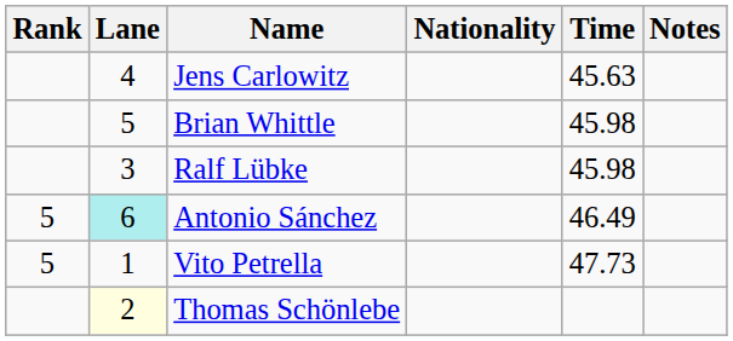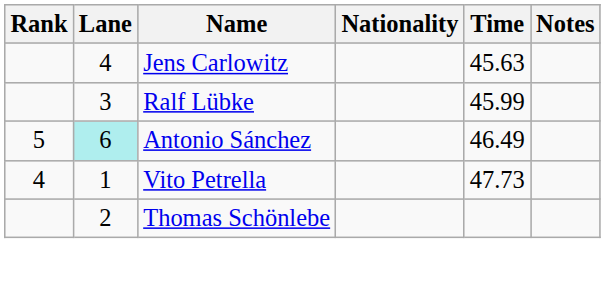- row: 5 | Brian Whittle | 45.98
Ralf Lübke | Time: 45.98 -> 45.99
Vito Petrella | Rank: 5 -> 4
Thomas Schönlebe | Lane: lightyellow background -> no background
